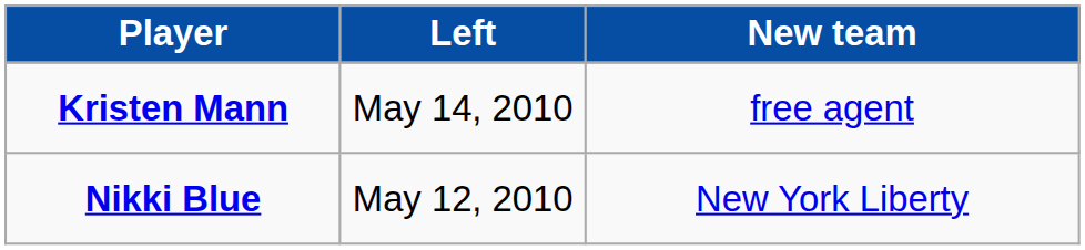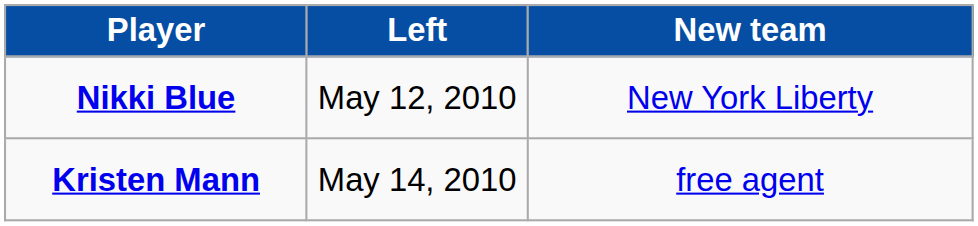rows swapped: Nikki Blue <-> Kristen Mann
